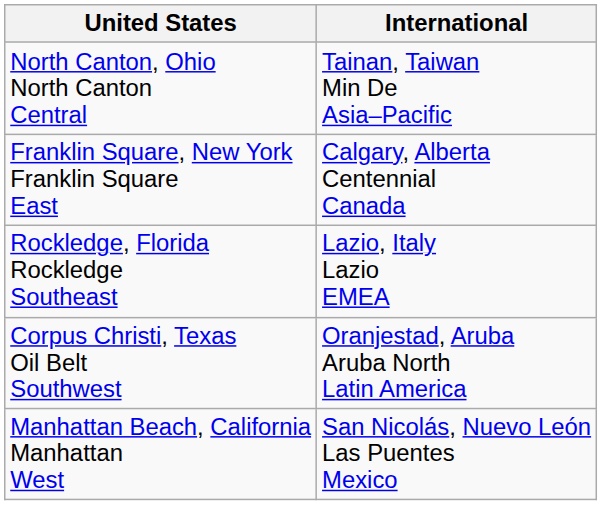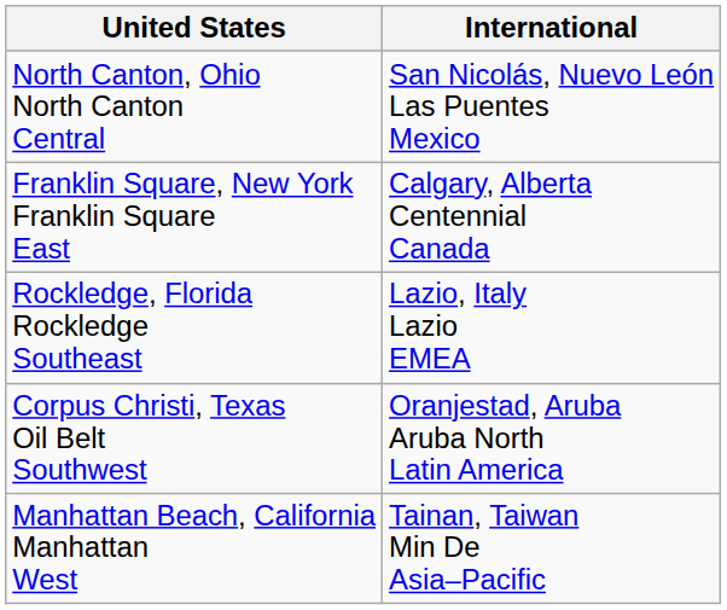North Canton, Ohio North Canton Central | International: Tainan, Taiwan Min De Asia–Pacific -> San Nicolás, Nuevo León Las Puentes Mexico
Manhattan Beach, California Manhattan West | International: San Nicolás, Nuevo León Las Puentes Mexico -> Tainan, Taiwan Min De Asia–Pacific
